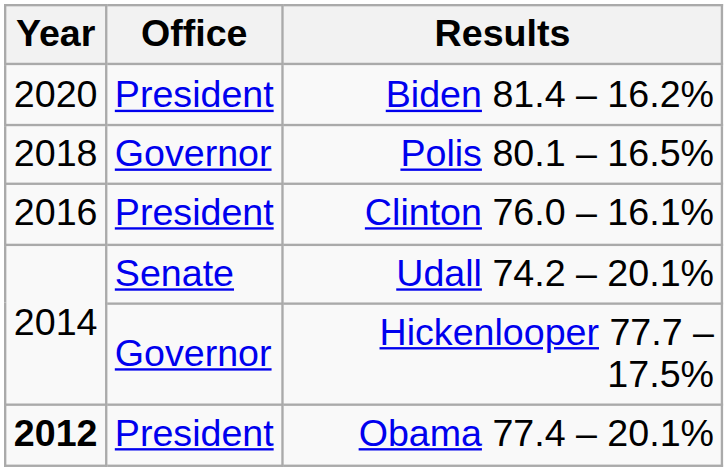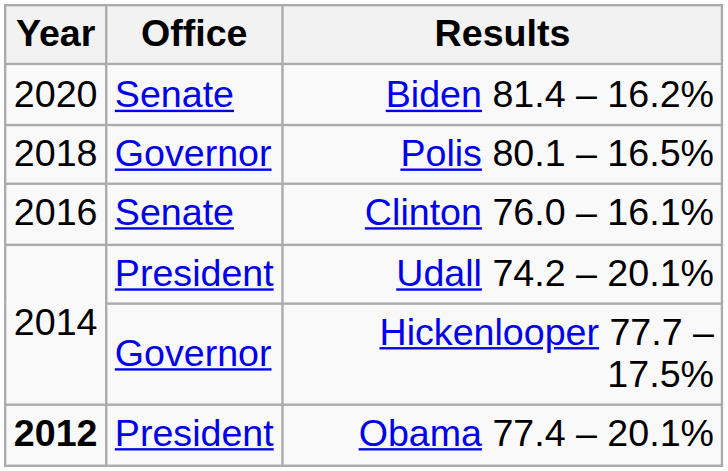Biden 81.4 – 16.2% | Office: President -> Senate
Clinton 76.0 – 16.1% | Office: President -> Senate
Udall 74.2 – 20.1% | Office: Senate -> President
